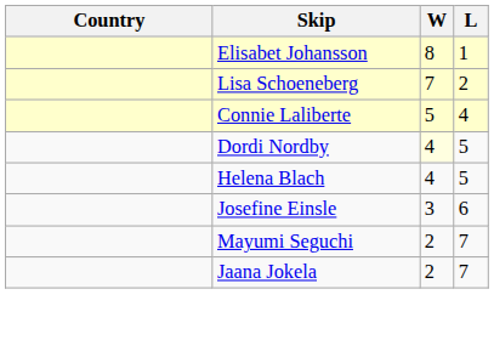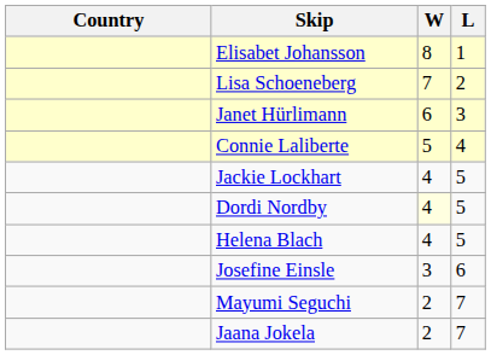+ row: Janet Hürlimann | 6 | 3
+ row: Jackie Lockhart | 4 | 5
